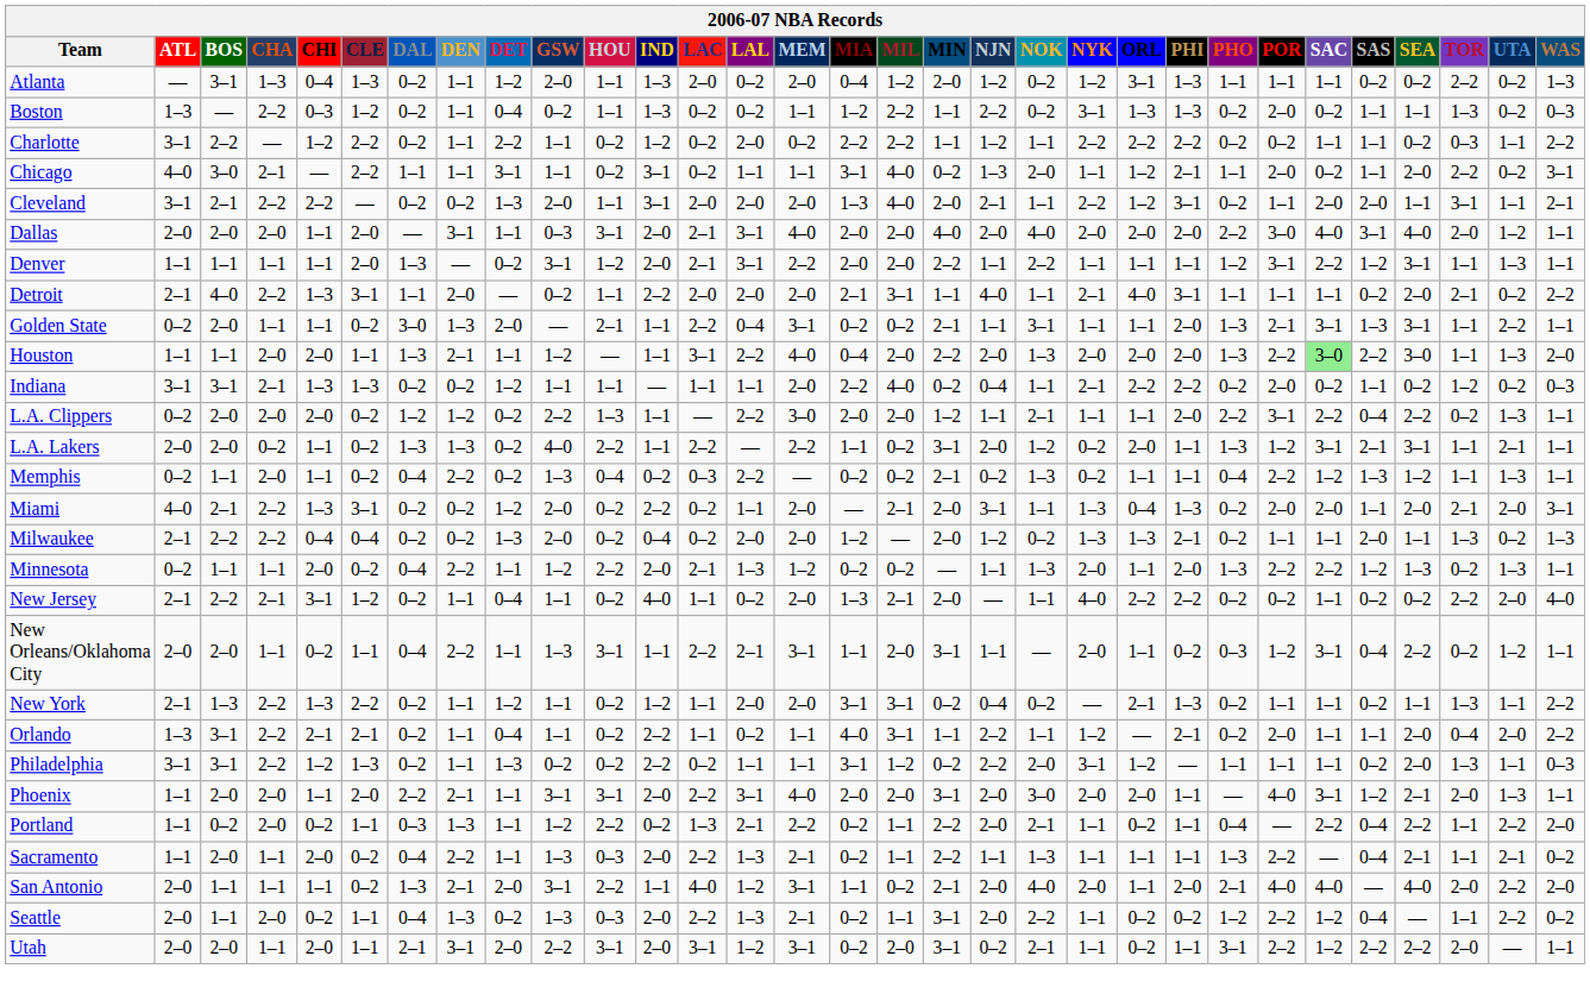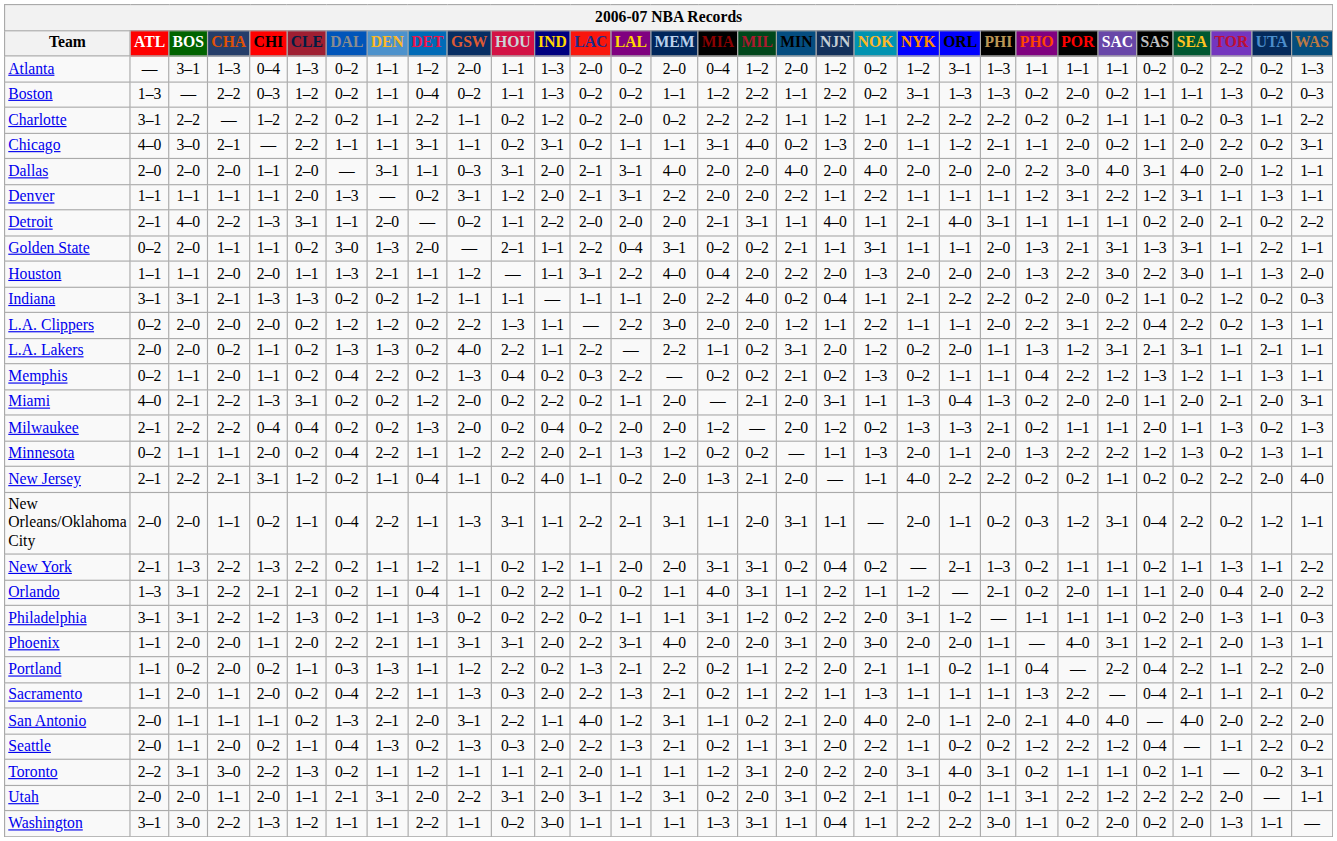- row: Cleveland | 3–1 | 2–1 | 2–2 | 2–2 | — | 0–2 | 0–2 | 1–3 | 2–0 | 1–1 | 3–1 | 2–0 | 2–0 | 2–0 | 1–3 | 4–0 | 2–0 | 2–1 | 1–1 | 2–2 | 1–2 | 3–1 | 0–2 | 1–1 | 2–0 | 2–0 | 1–1 | 3–1 | 1–1 | 2–1
Houston | SAC: lightgreen background -> no background
L.A. Clippers | NOK: 2–1 -> 2–2
+ row: Toronto | 2–2 | 3–1 | 3–0 | 2–2 | 1–3 | 0–2 | 1–1 | 1–2 | 1–1 | 1–1 | 2–1 | 2–0 | 1–1 | 1–1 | 1–2 | 3–1 | 2–0 | 2–2 | 2–0 | 3–1 | 4–0 | 3–1 | 0–2 | 1–1 | 1–1 | 0–2 | 1–1 | — | 0–2 | 3–1
+ row: Washington | 3–1 | 3–0 | 2–2 | 1–3 | 1–2 | 1–1 | 1–1 | 2–2 | 1–1 | 0–2 | 3–0 | 1–1 | 1–1 | 1–1 | 1–3 | 3–1 | 1–1 | 0–4 | 1–1 | 2–2 | 2–2 | 3–0 | 1–1 | 0–2 | 2–0 | 0–2 | 2–0 | 1–3 | 1–1 | —
